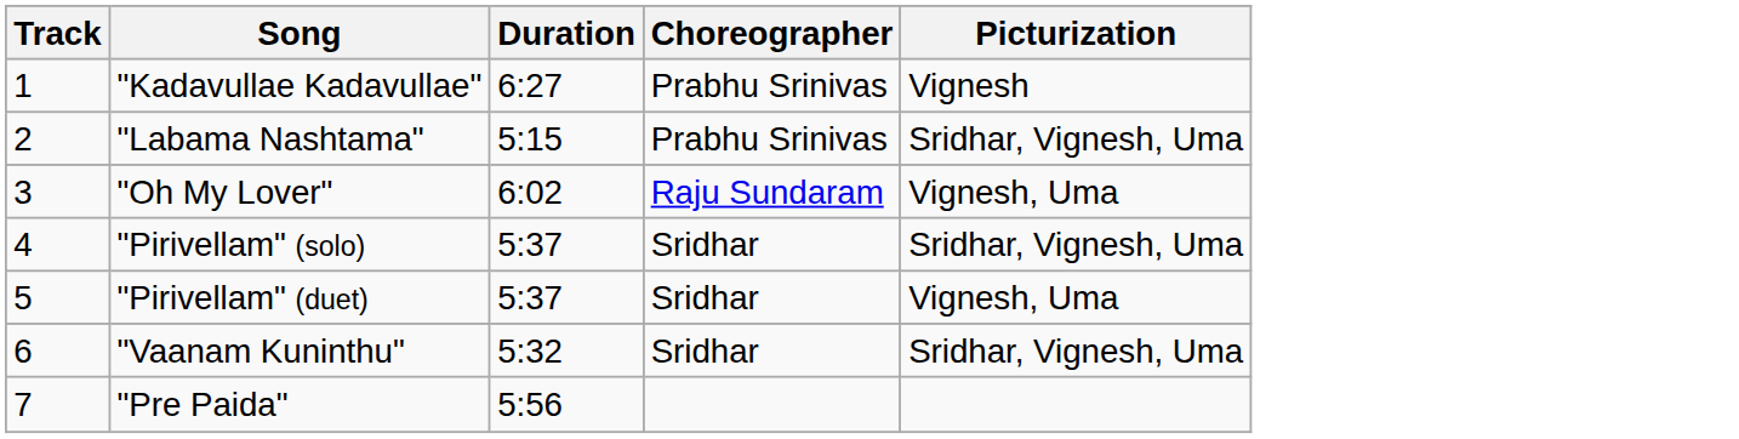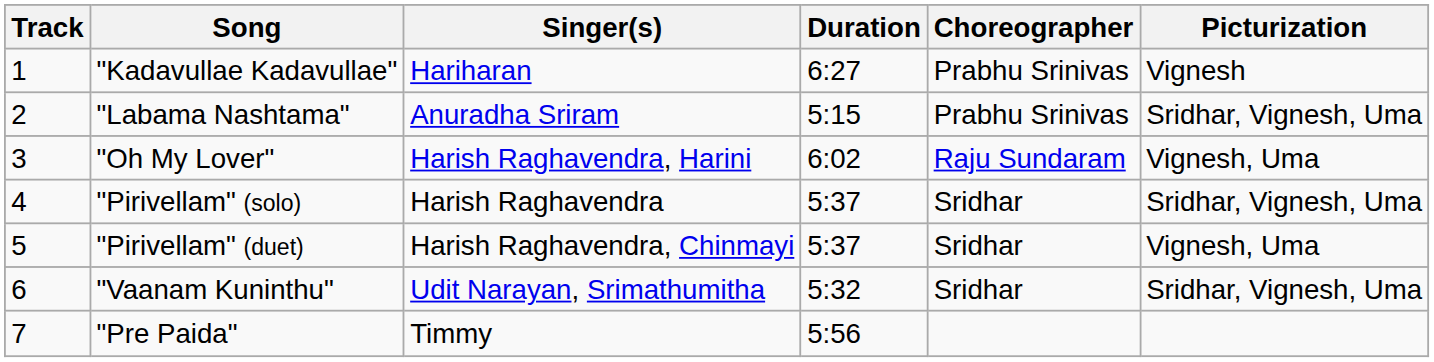+ column: Singer(s) | Hariharan | Anuradha Sriram | Harish Raghavendra, Harini | Harish Raghavendra | Harish Raghavendra, Chinmayi | Udit Narayan, Srimathumitha | Timmy
